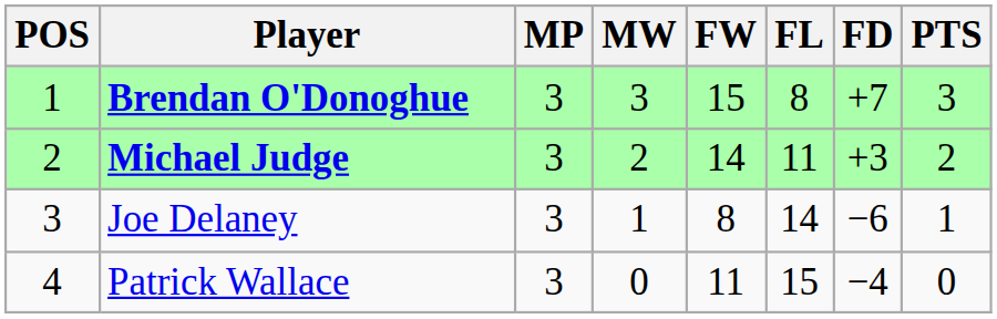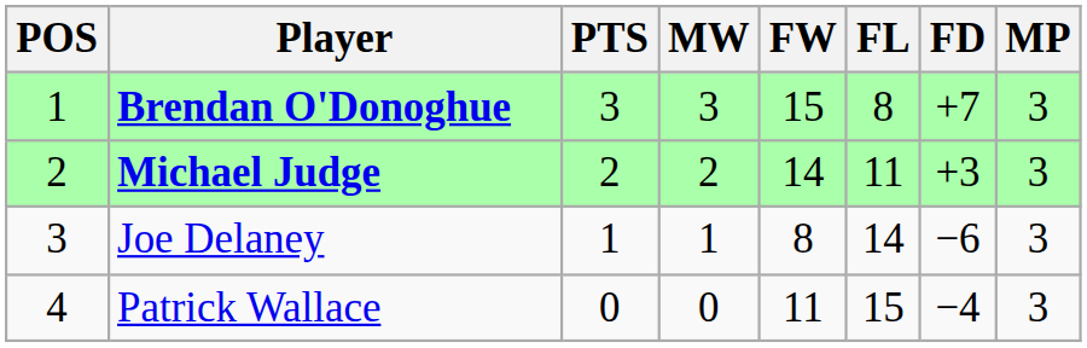columns swapped: MP <-> PTS
